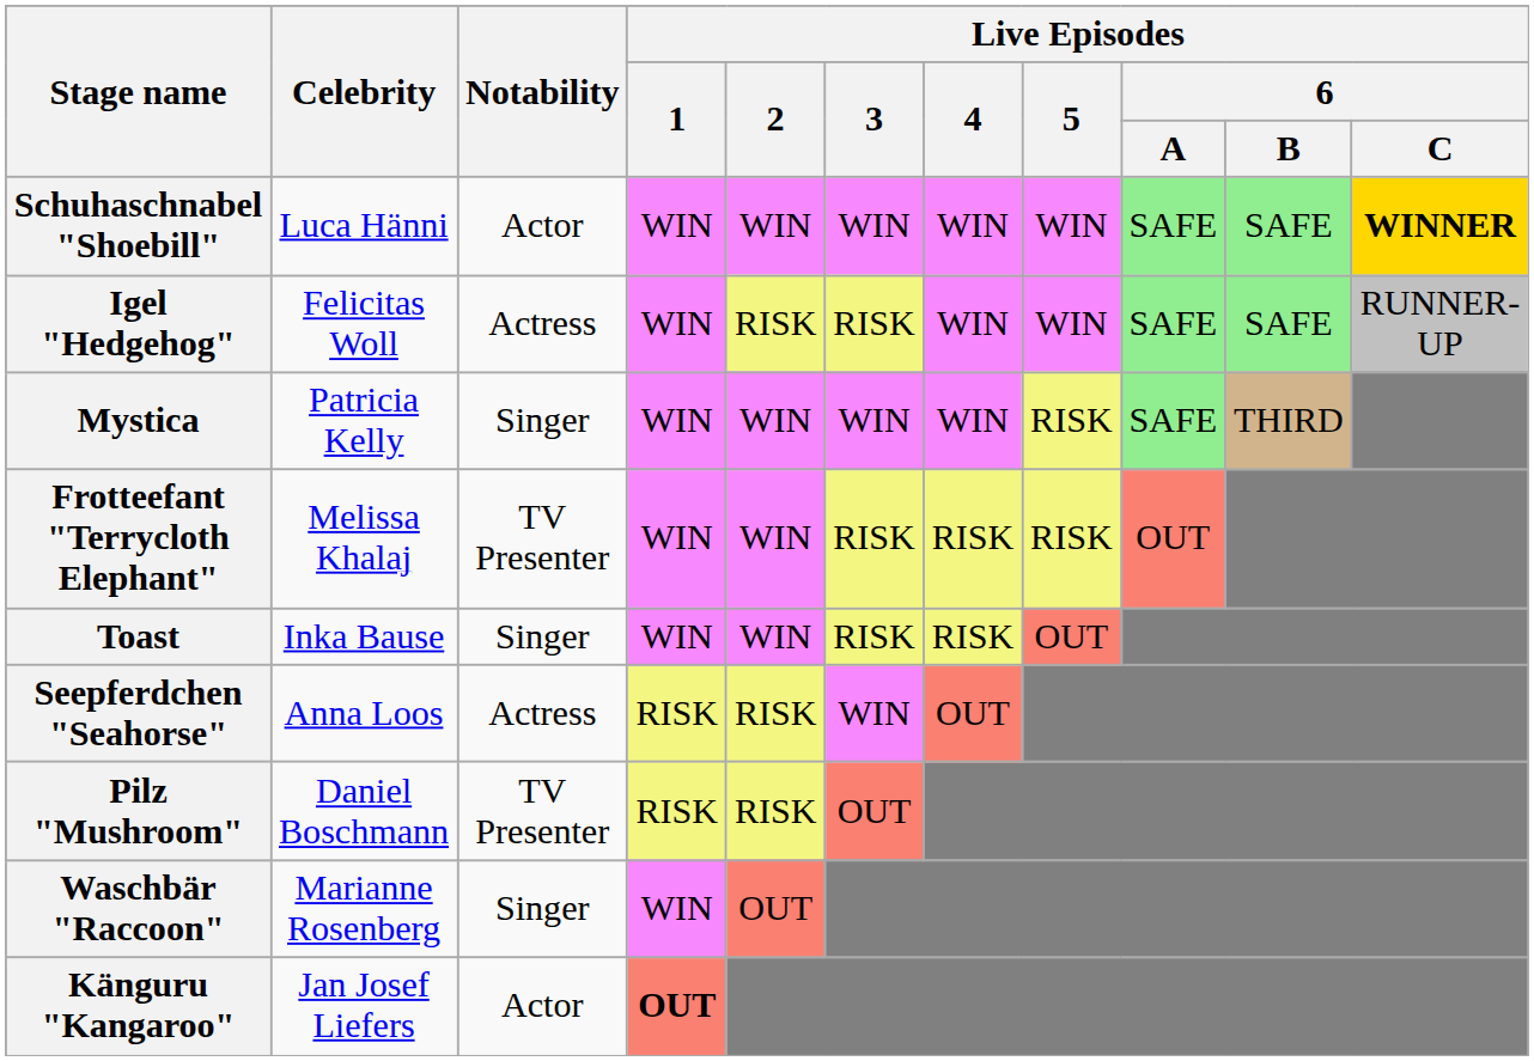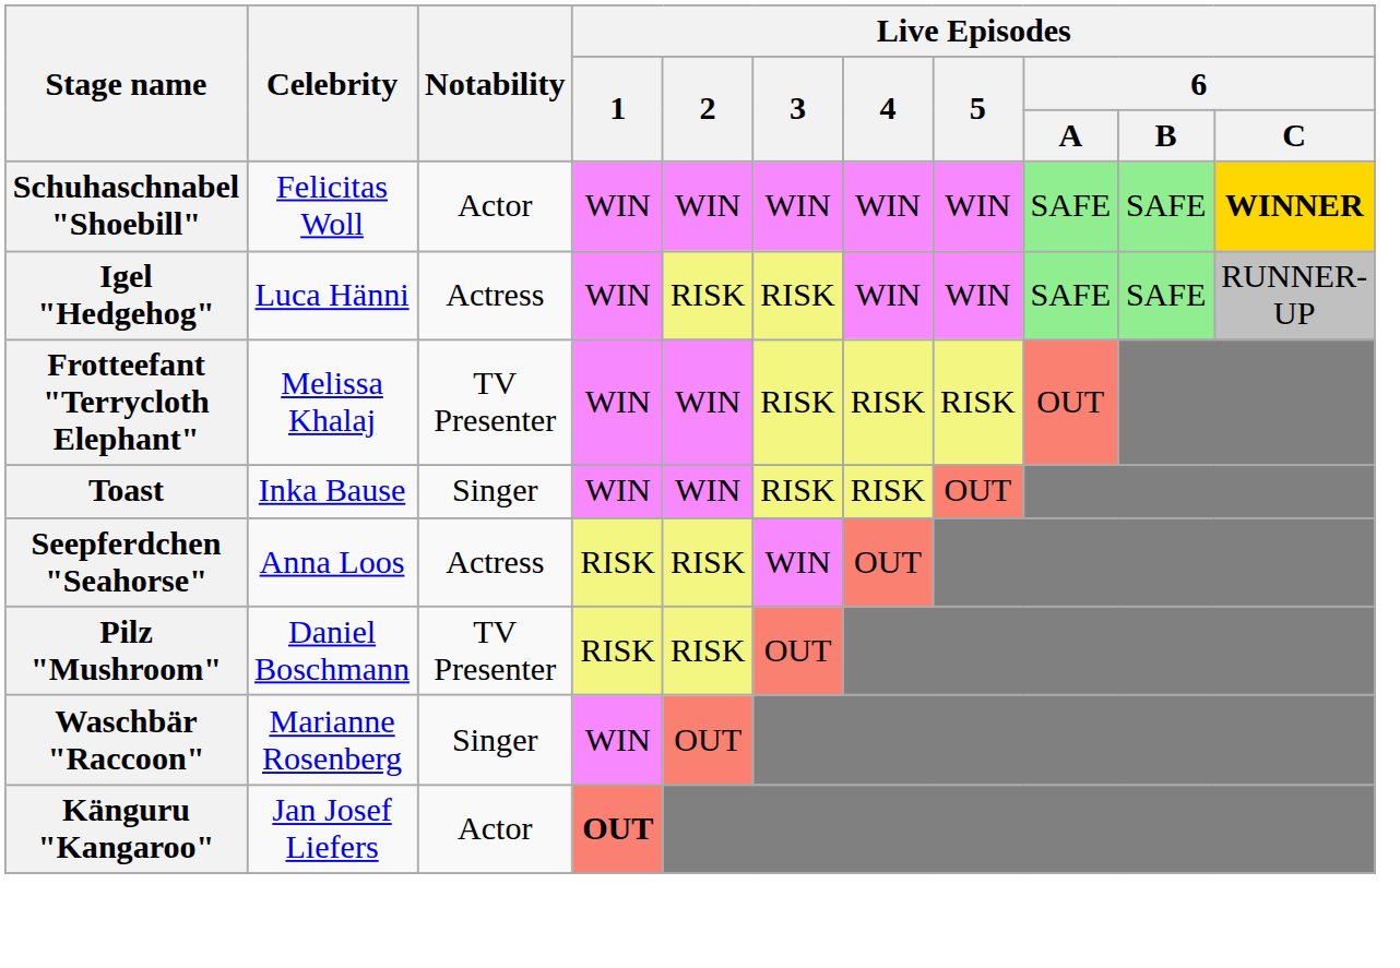Schuhaschnabel "Shoebill" | Celebrity: Luca Hänni -> Felicitas Woll
Igel "Hedgehog" | Celebrity: Felicitas Woll -> Luca Hänni
- row: Mystica | Patricia Kelly | Singer | WIN | WIN | WIN | WIN | RISK | SAFE | THIRD
